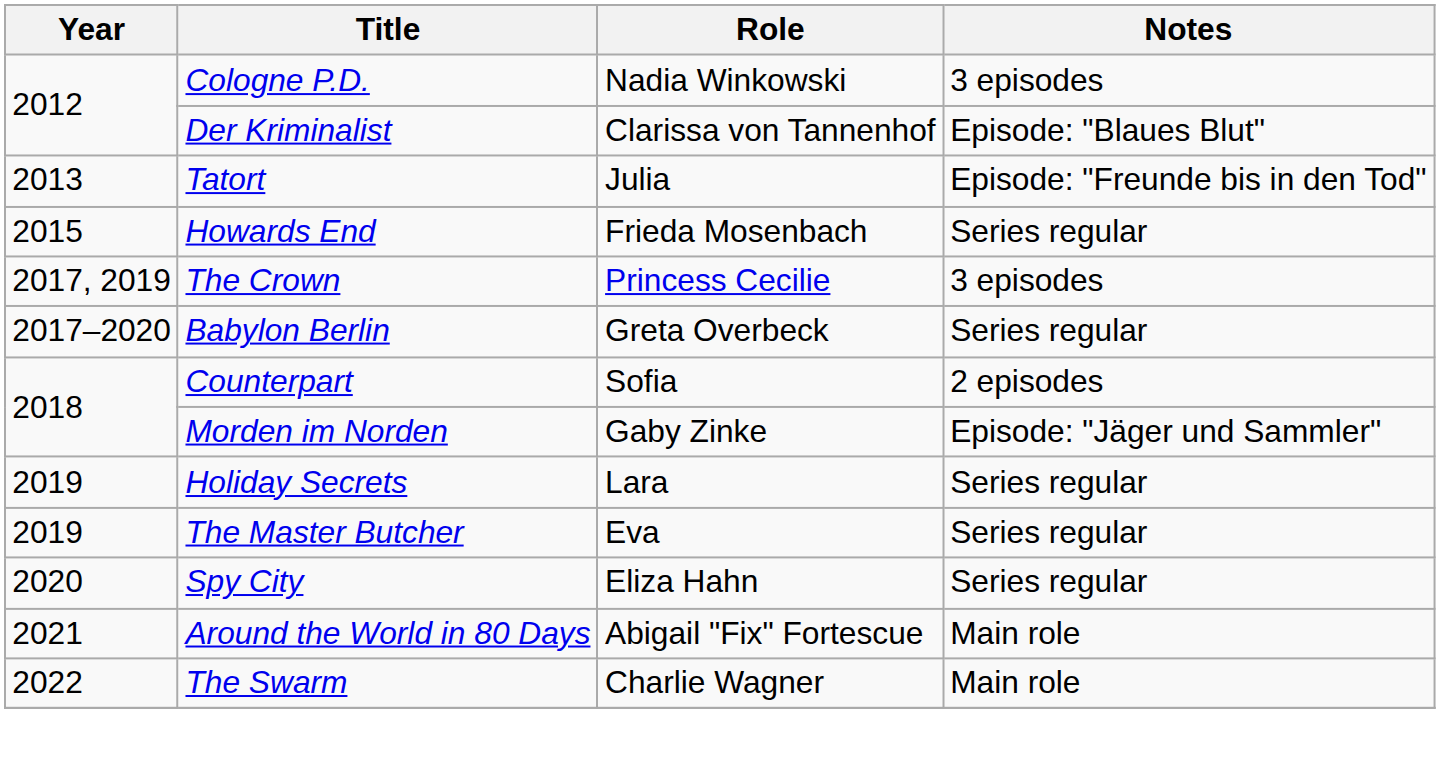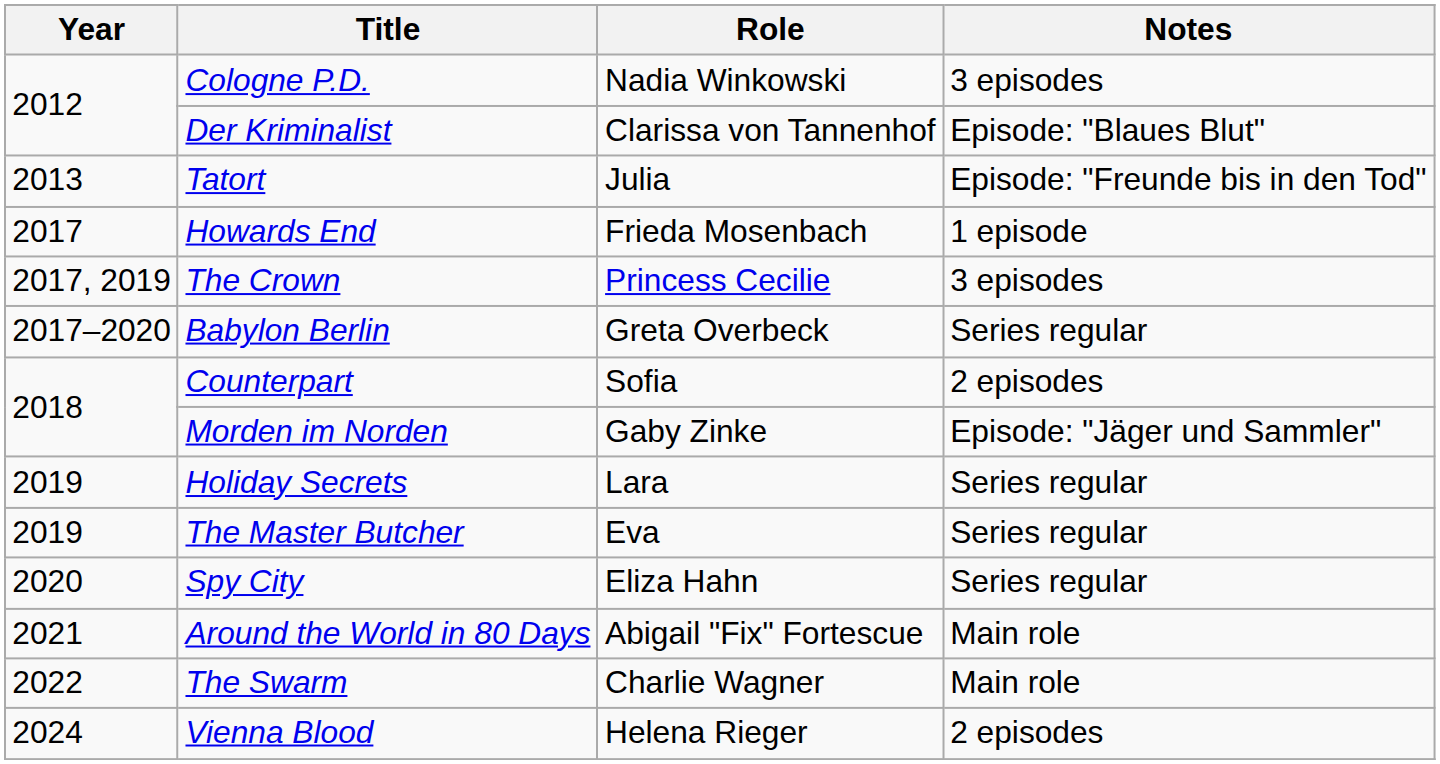Howards End | Year: 2015 -> 2017
Howards End | Notes: Series regular -> 1 episode
+ row: 2024 | Vienna Blood | Helena Rieger | 2 episodes
